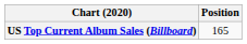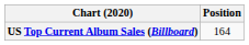US Top Current Album Sales (Billboard) | Position: 165 -> 164
